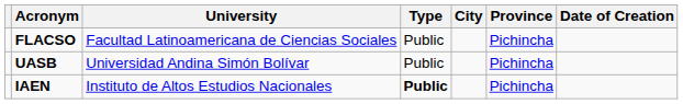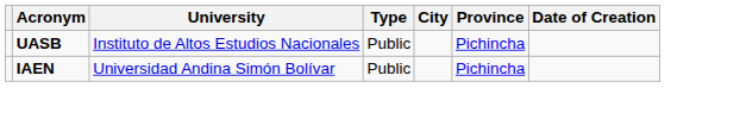- row: FLACSO | Facultad Latinoamericana de Ciencias Sociales | Public | Pichincha
UASB | University: Universidad Andina Simón Bolívar -> Instituto de Altos Estudios Nacionales
IAEN | University: Instituto de Altos Estudios Nacionales -> Universidad Andina Simón Bolívar
IAEN | Type: bold -> normal
